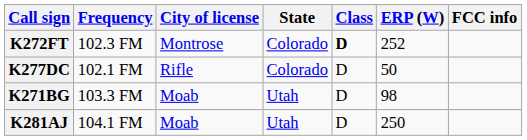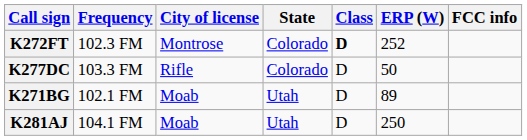K277DC | Frequency: 102.1 FM -> 103.3 FM
K271BG | Frequency: 103.3 FM -> 102.1 FM
K271BG | ERP (W): 98 -> 89
